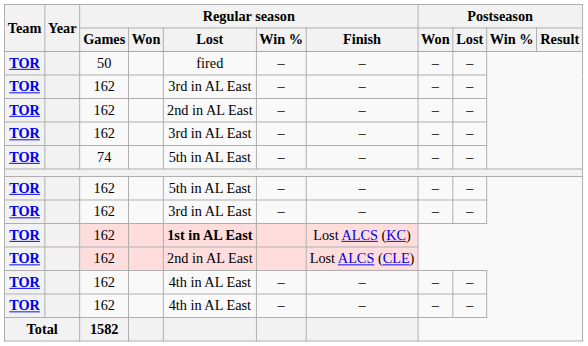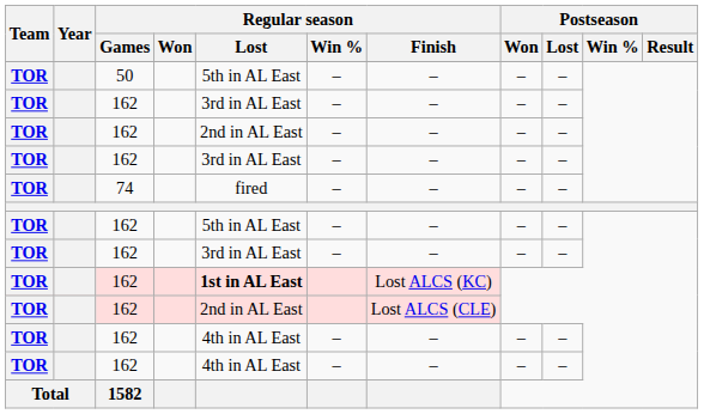50 | Regular season / Lost: fired -> 5th in AL East
74 | Regular season / Lost: 5th in AL East -> fired
